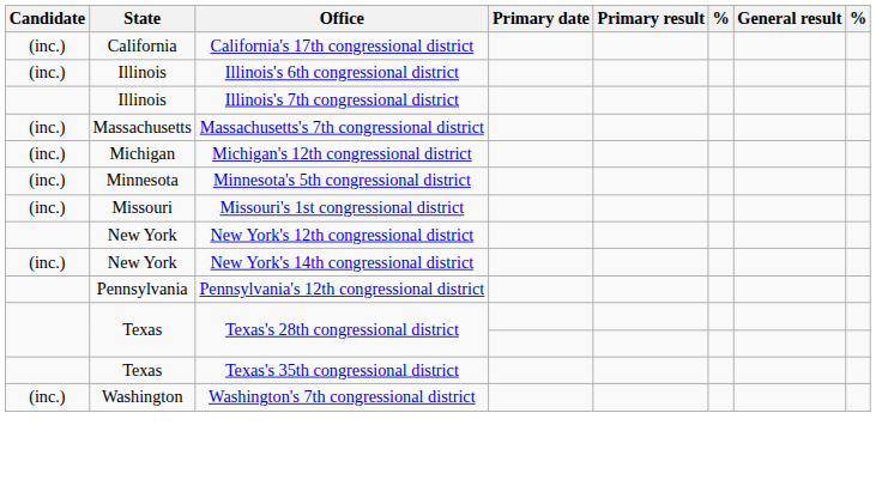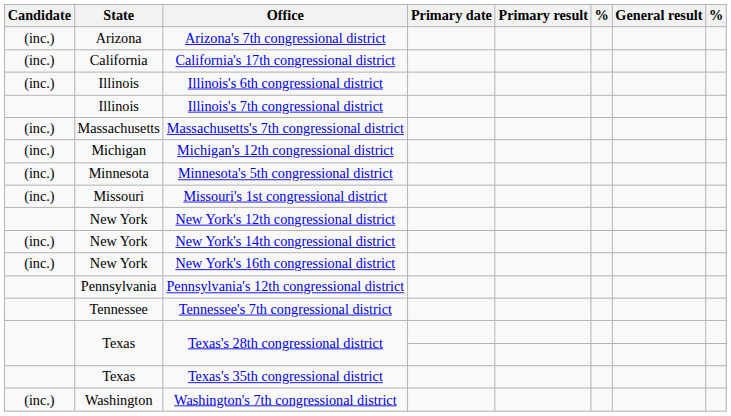+ row: (inc.) | Arizona | Arizona's 7th congressional district
+ row: (inc.) | New York | New York's 16th congressional district
+ row: Tennessee | Tennessee's 7th congressional district
